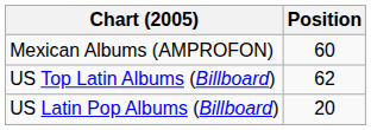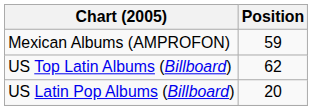Mexican Albums (AMPROFON) | Position: 60 -> 59
